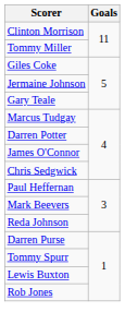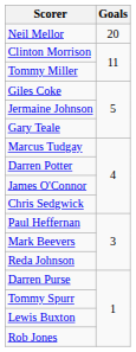+ row: Neil Mellor | 20
